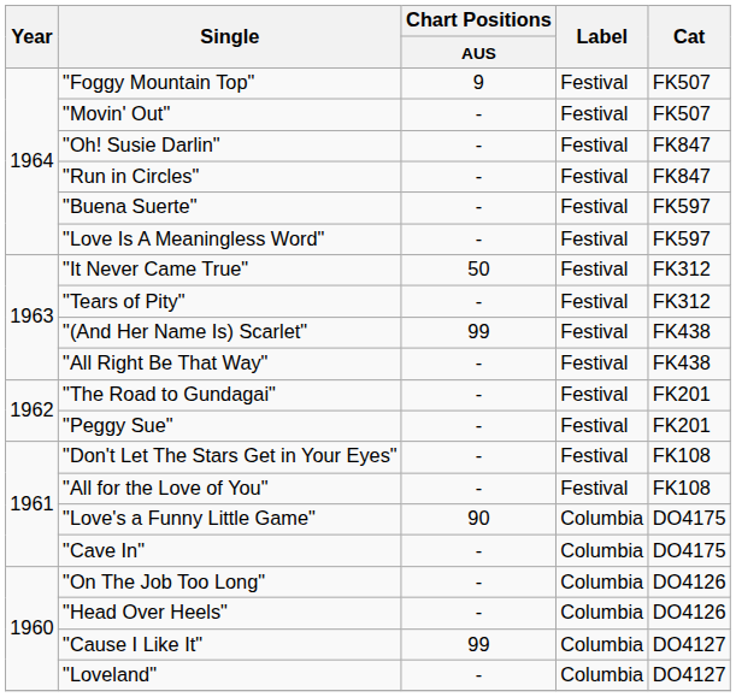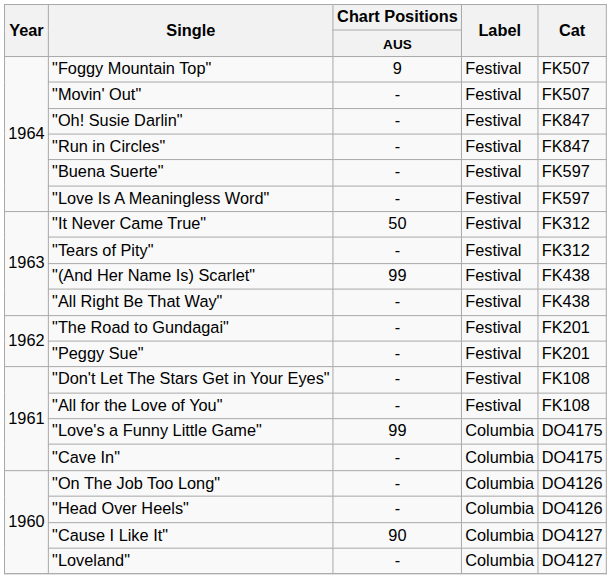"Love's a Funny Little Game" | Chart Positions / AUS: 90 -> 99
"Cause I Like It" | Chart Positions / AUS: 99 -> 90
